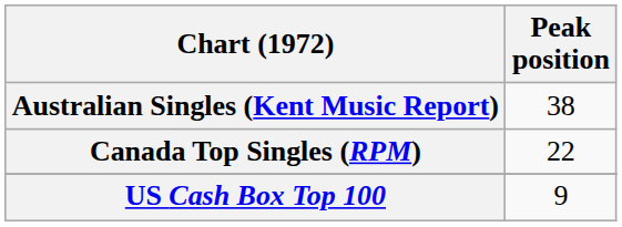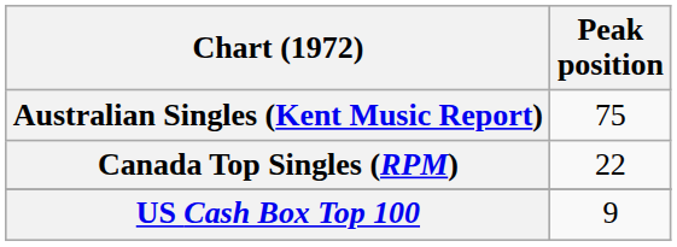Australian Singles (Kent Music Report) | Peak position: 38 -> 75
